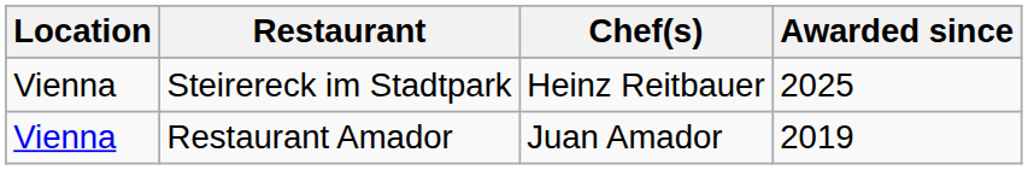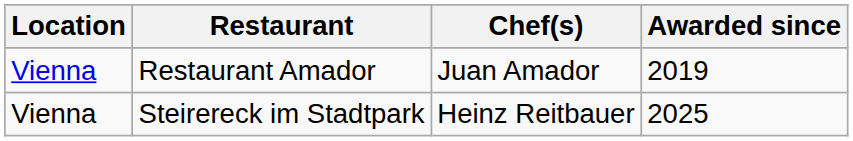rows swapped: Restaurant Amador <-> Steirereck im Stadtpark
